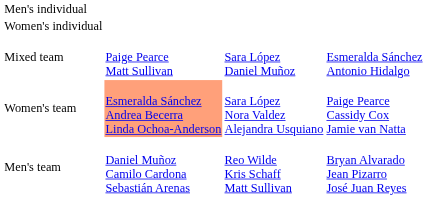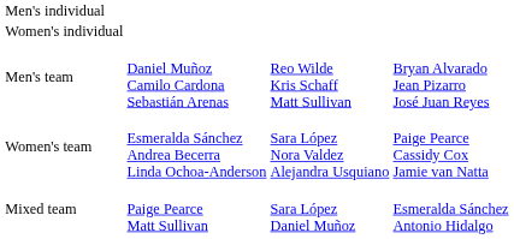rows swapped: Men's team <-> Mixed team
Women's team | column 2: lightsalmon background -> no background
